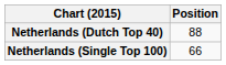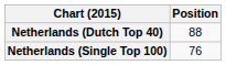Netherlands (Single Top 100) | Position: 66 -> 76
